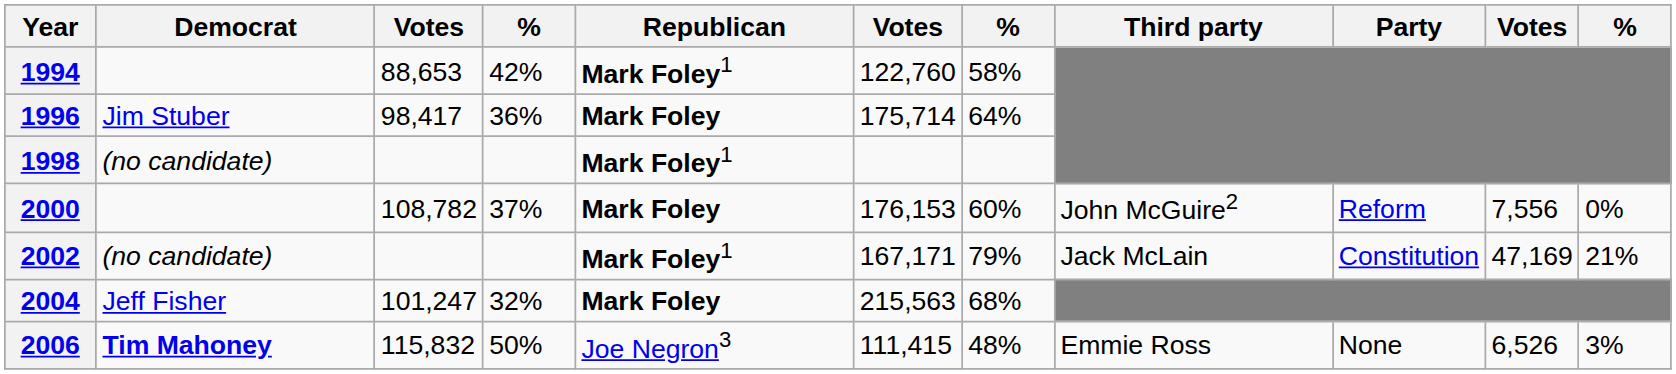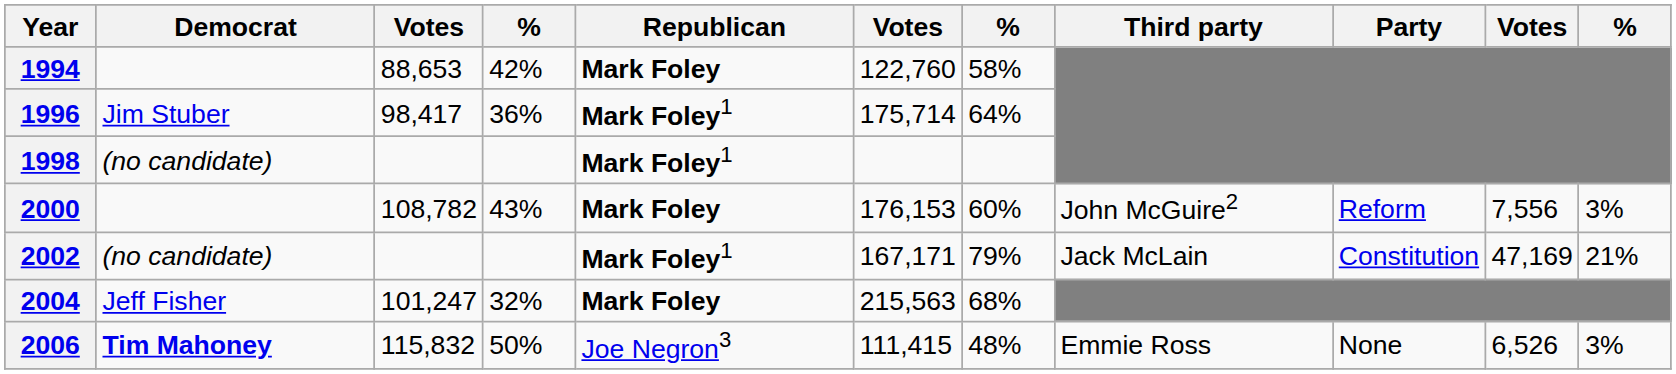1994 | Republican: Mark Foley1 -> Mark Foley
1996 | Republican: Mark Foley -> Mark Foley1
2000 | column 4: 37% -> 43%
2000 | column 11: 0% -> 3%
